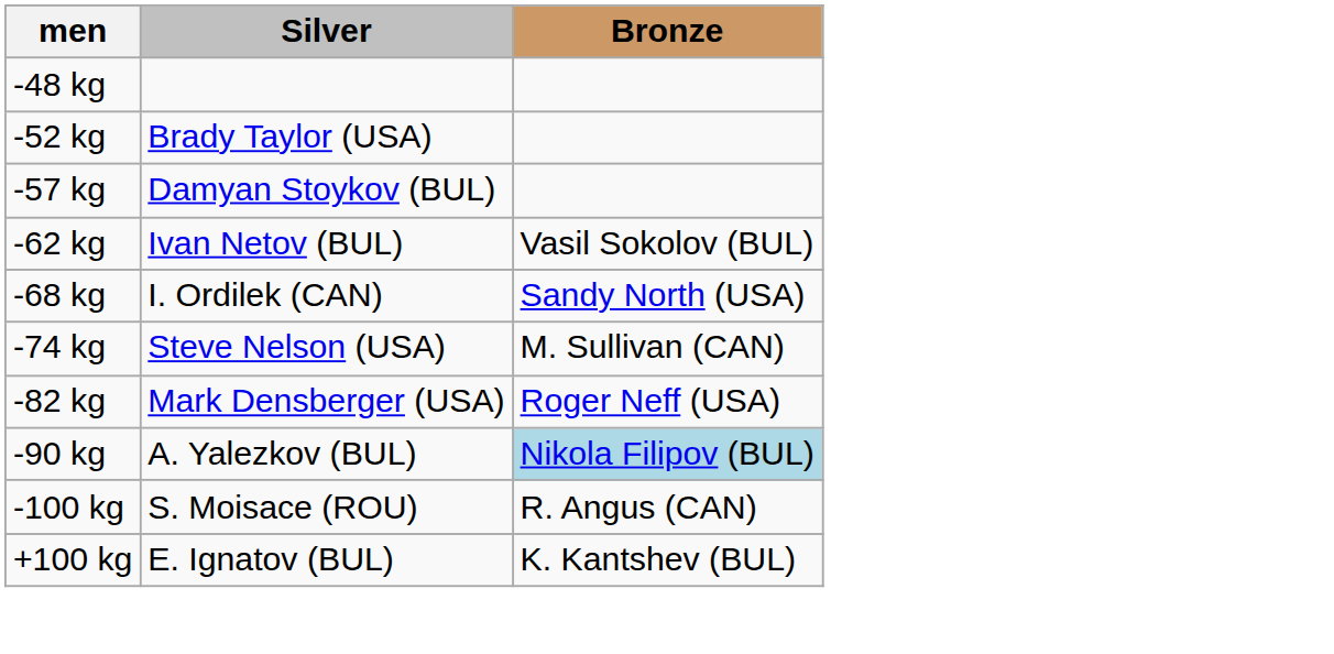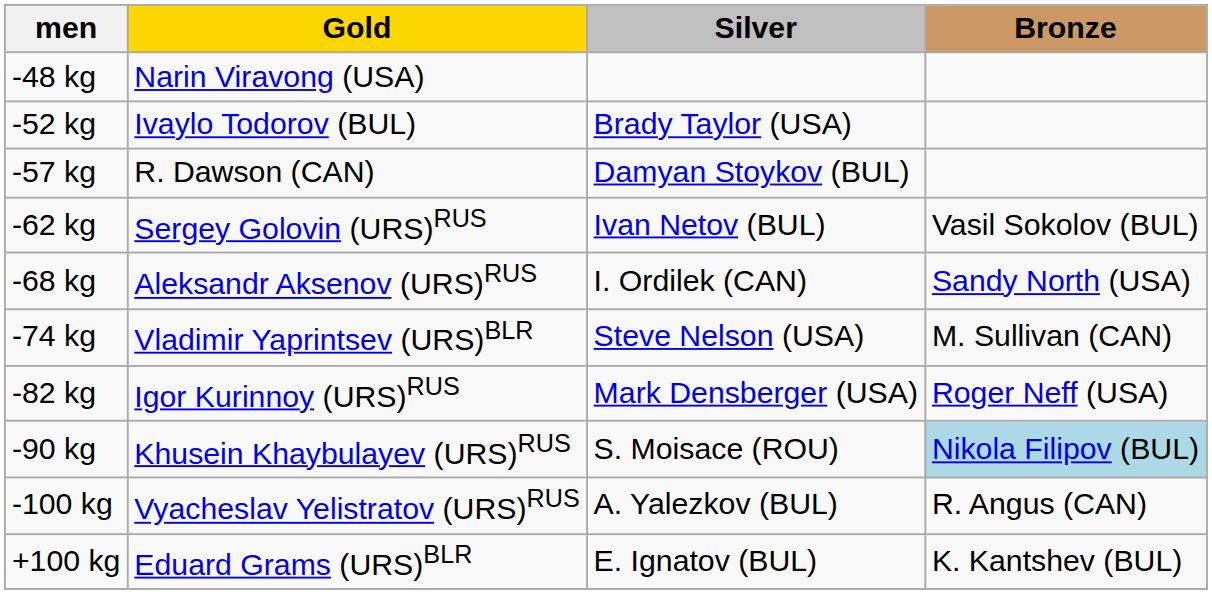+ column: Gold | Narin Viravong (USA) | Ivaylo Todorov (BUL) | R. Dawson (CAN) | Sergey Golovin (URS)RUS | Aleksandr Aksenov (URS)RUS | Vladimir Yaprintsev (URS)BLR | Igor Kurinnoy (URS)RUS | Khusein Khaybulayev (URS)RUS | Vyacheslav Yelistratov (URS)RUS | Eduard Grams (URS)BLR
-90 kg | Silver: A. Yalezkov (BUL) -> S. Moisace (ROU)
-100 kg | Silver: S. Moisace (ROU) -> A. Yalezkov (BUL)
